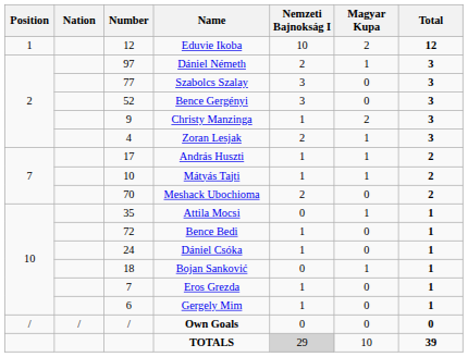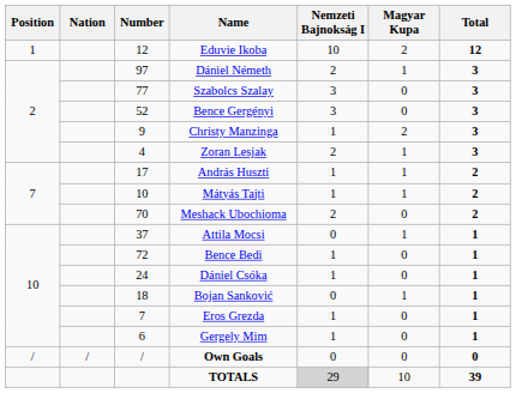Attila Mocsi | Number: 35 -> 37
